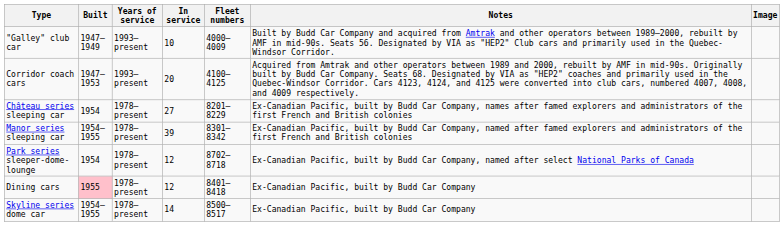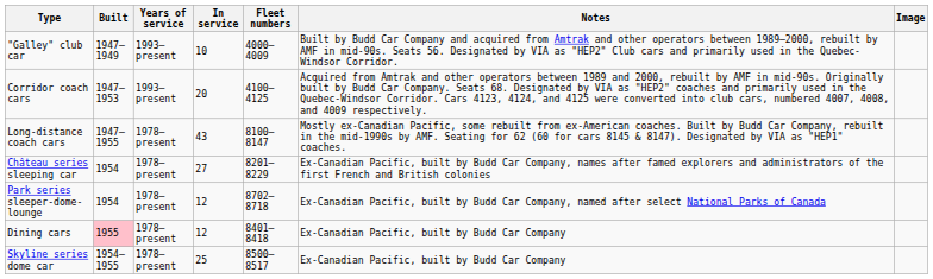+ row: Long-distance coach cars | 1947–1955 | 1978–present | 43 | 8100–8147 | Mostly ex-Canadian Pacific, some rebuilt from ex-American coaches. Built by Budd Car Company, rebuilt in the mid-1990s by AMF. Seating for 62 (60 for cars 8145 & 8147). Designated by VIA as "HEP1" coaches.
- row: Manor series sleeping car | 1954–1955 | 1978–present | 39 | 8301–8342 | Ex-Canadian Pacific, built by Budd Car Company, named after famed explorers and administrators of the first French and British colonies
Skyline series dome car | In service: 14 -> 25
